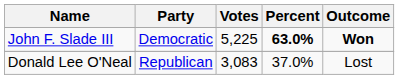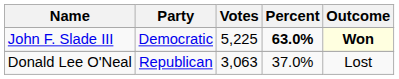John F. Slade III | Outcome: no background -> lightyellow background
Donald Lee O'Neal | Votes: 3,083 -> 3,063
